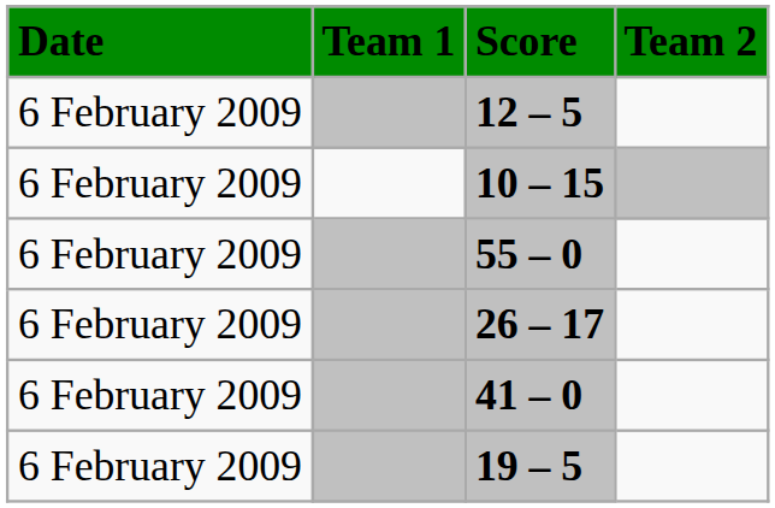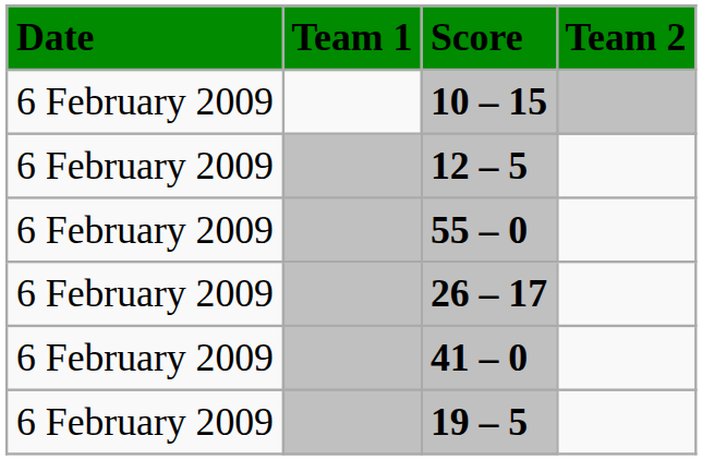rows swapped: 10 – 15 <-> 12 – 5
